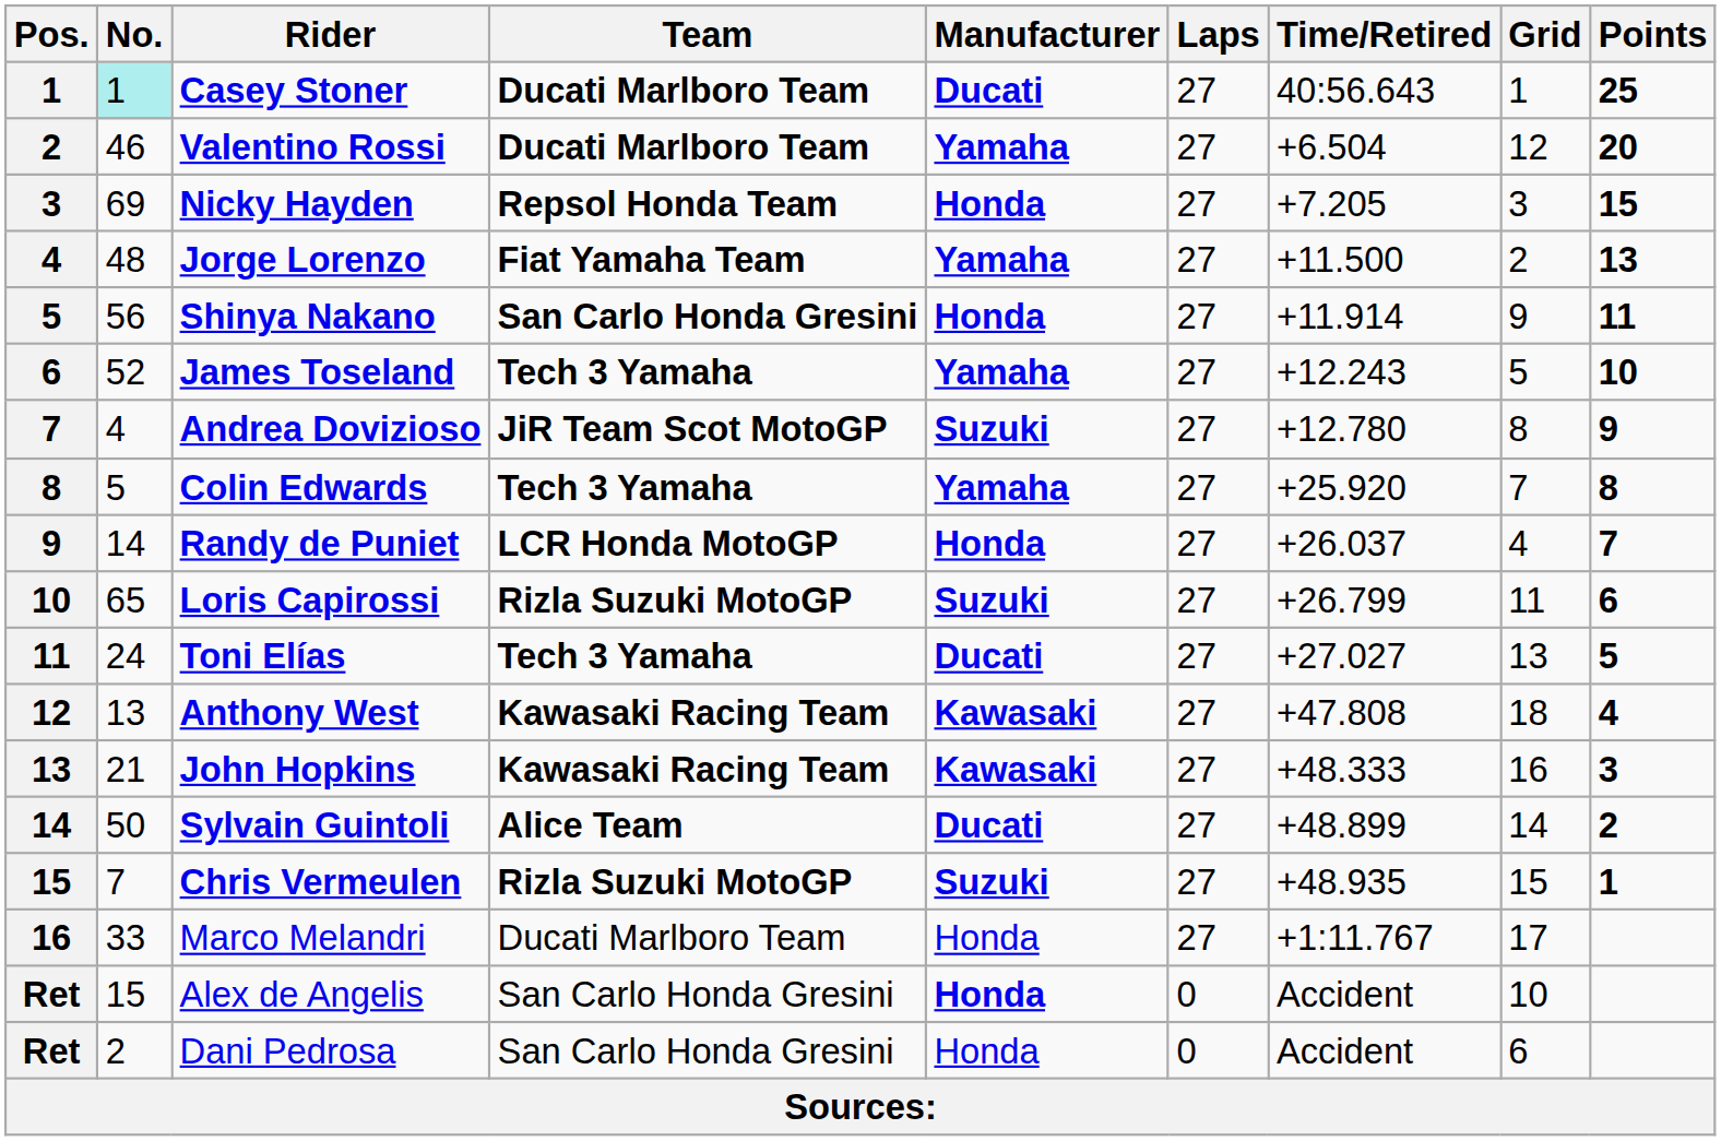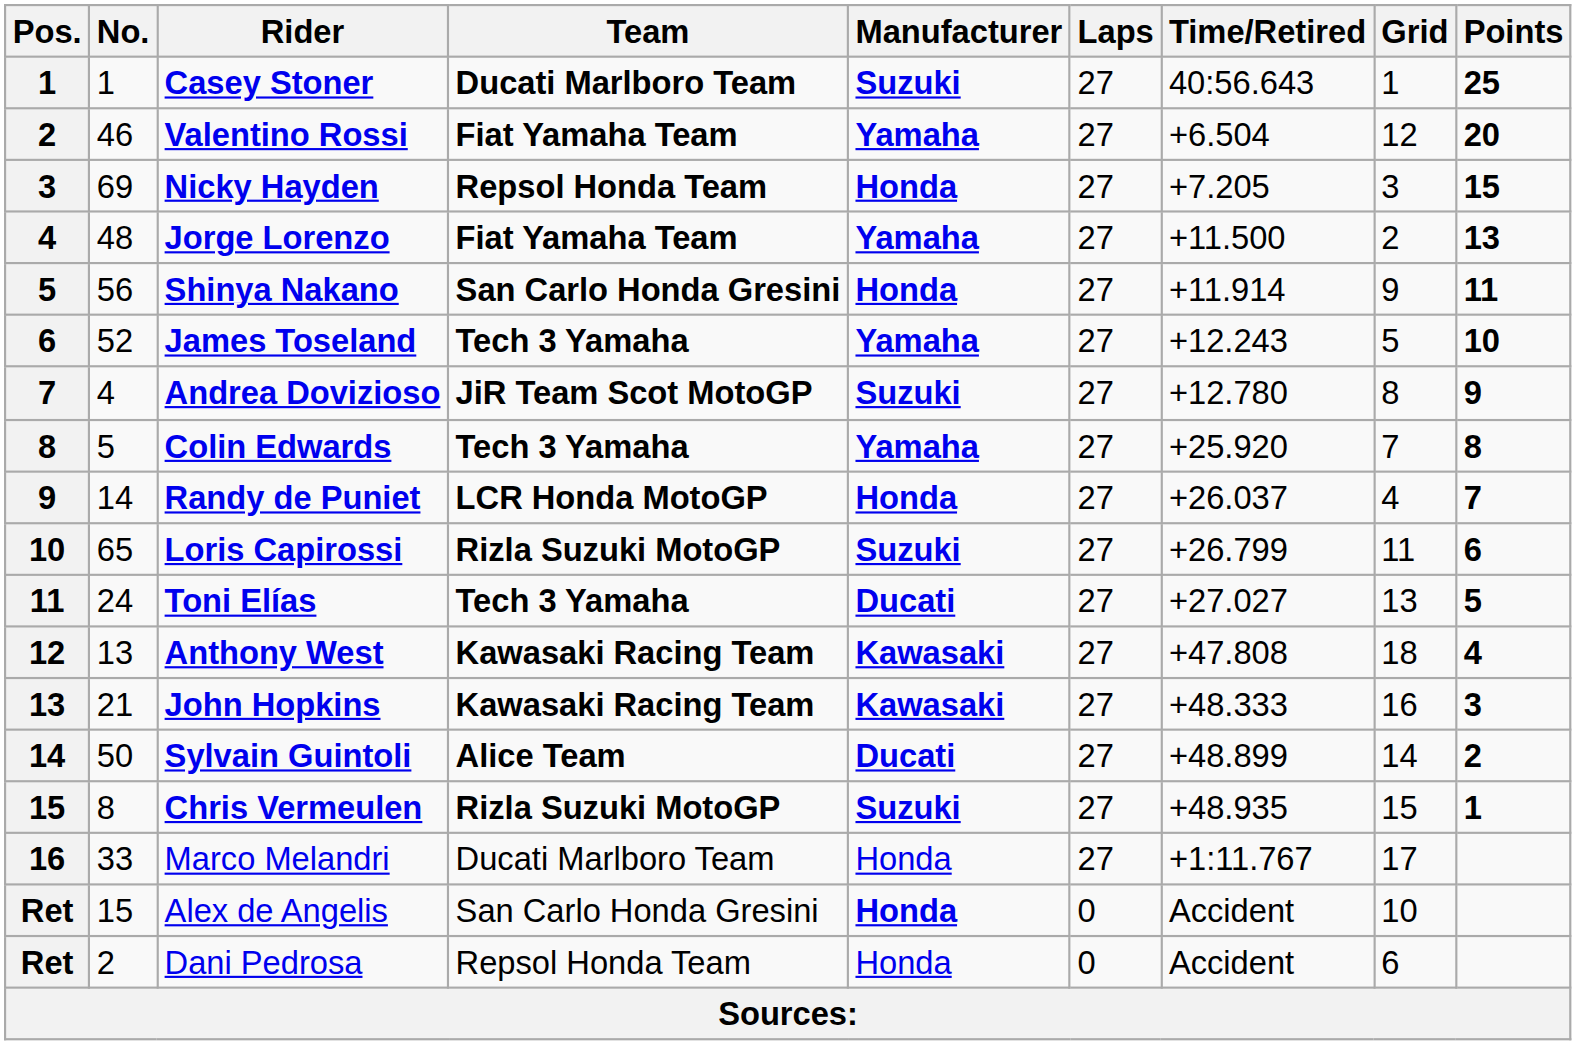Casey Stoner | No.: paleturquoise background -> no background
Casey Stoner | Manufacturer: Ducati -> Suzuki
Valentino Rossi | Team: Ducati Marlboro Team -> Fiat Yamaha Team
Chris Vermeulen | No.: 7 -> 8
Dani Pedrosa | Team: San Carlo Honda Gresini -> Repsol Honda Team
